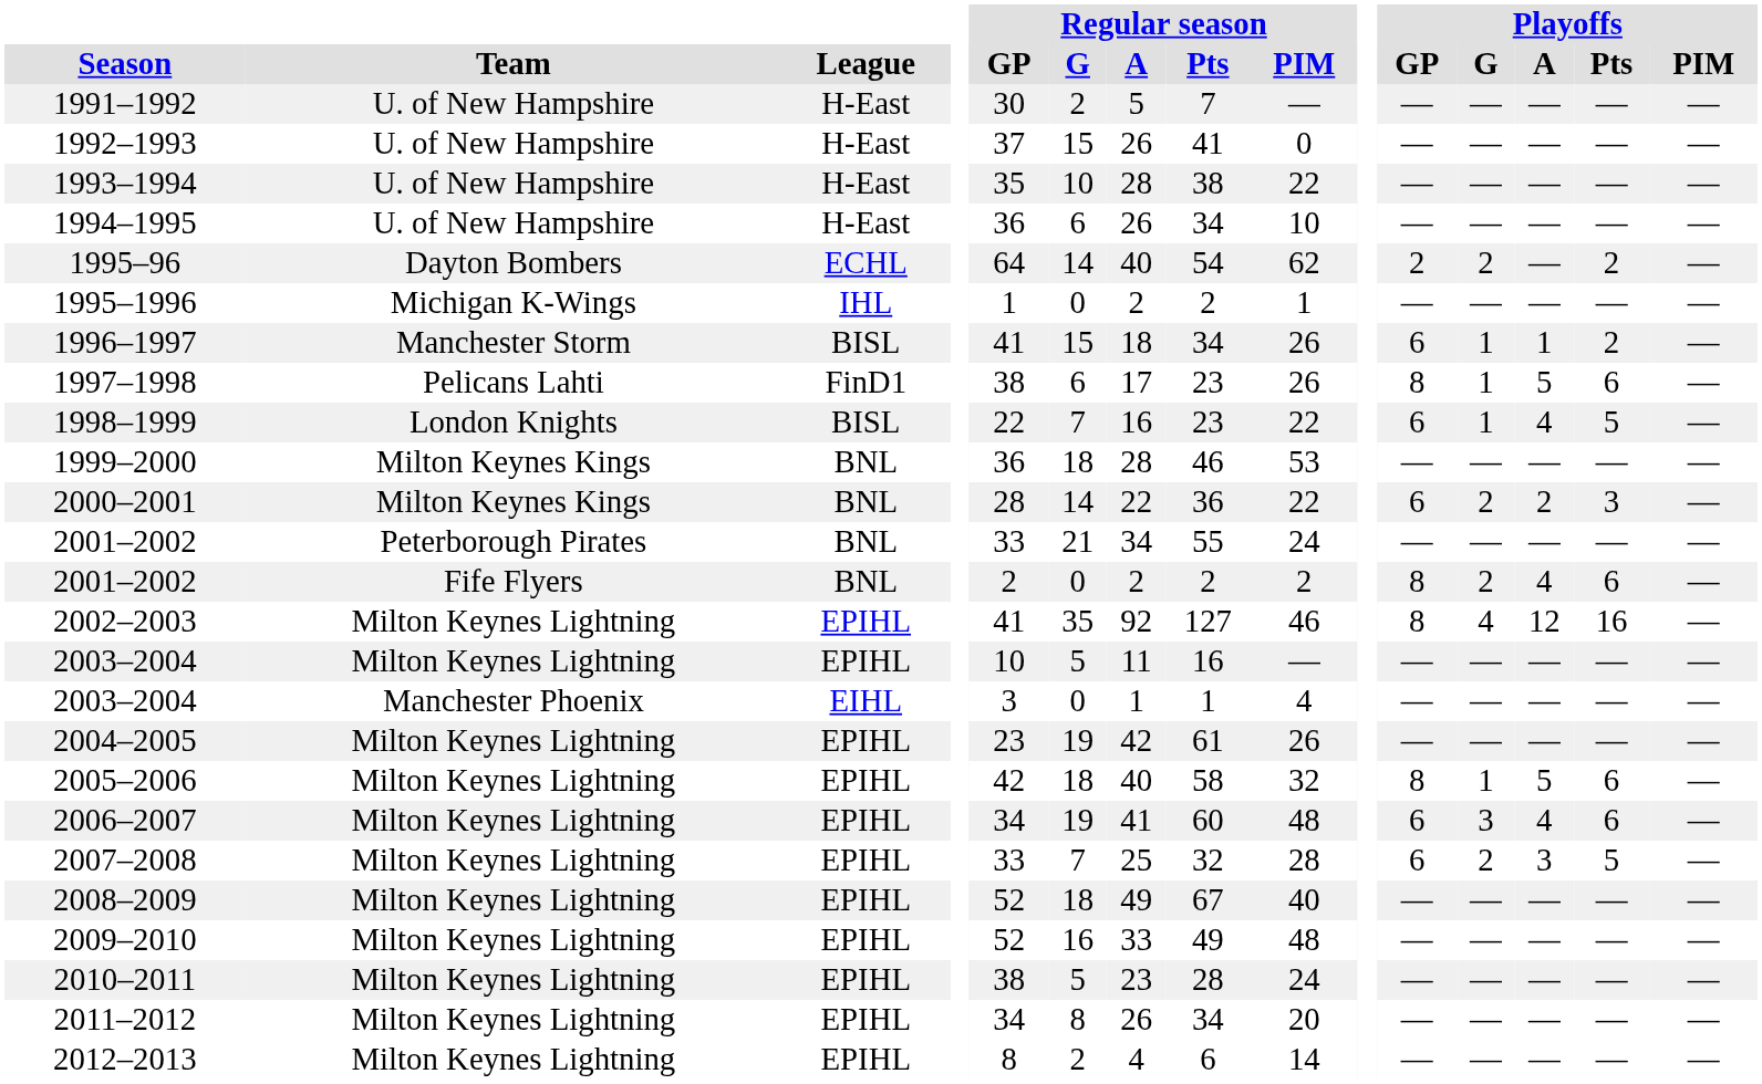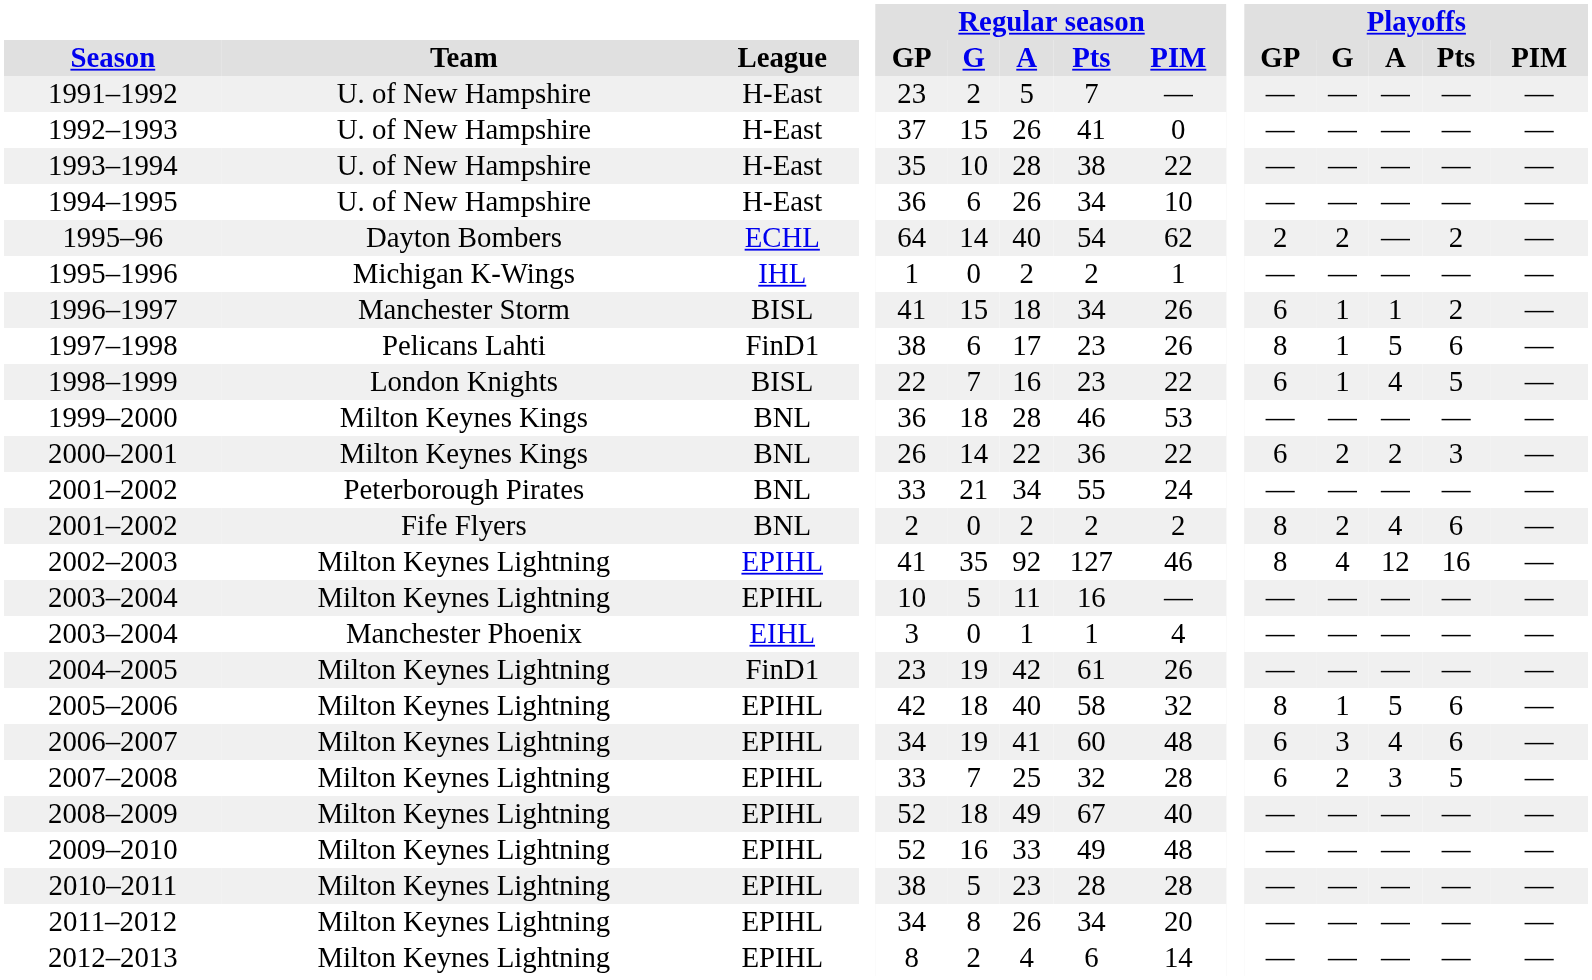1991–1992 | Regular season / GP: 30 -> 23
2000–2001 | Regular season / GP: 28 -> 26
2004–2005 | League: EPIHL -> FinD1
2010–2011 | Regular season / PIM: 24 -> 28
